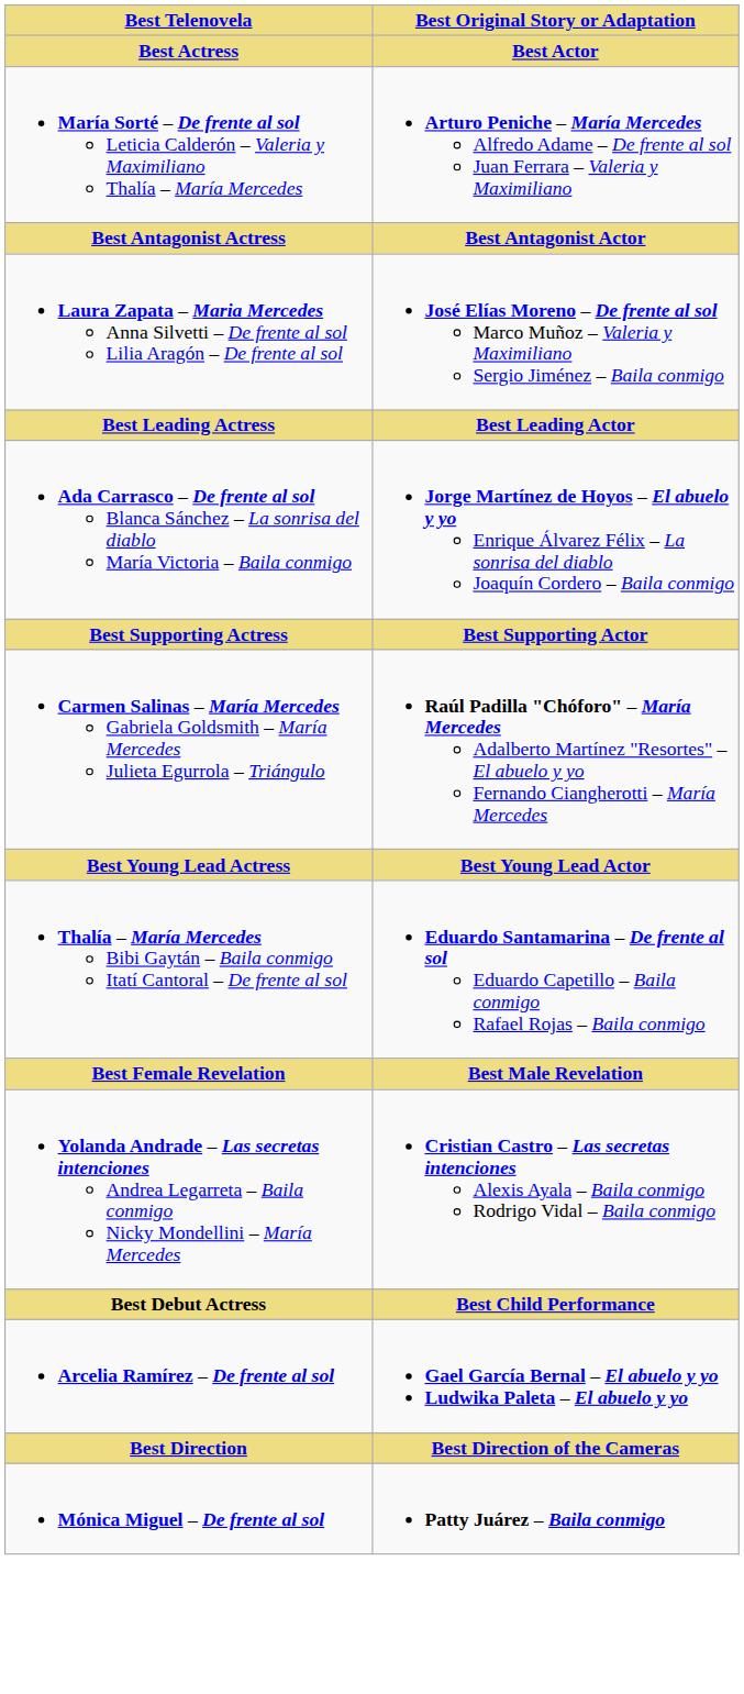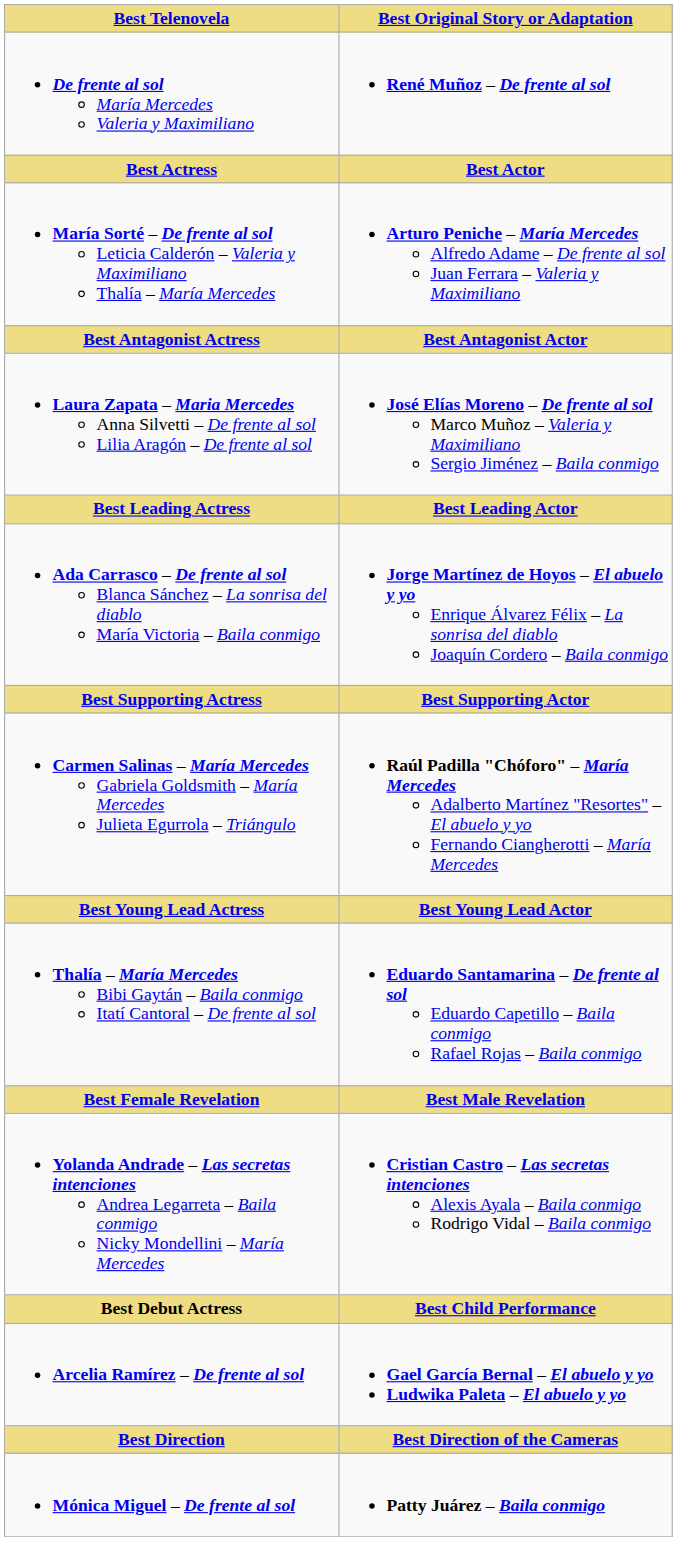+ row: De frente al sol María Mercedes Valeria y Maximiliano | René Muñoz – De frente al sol
